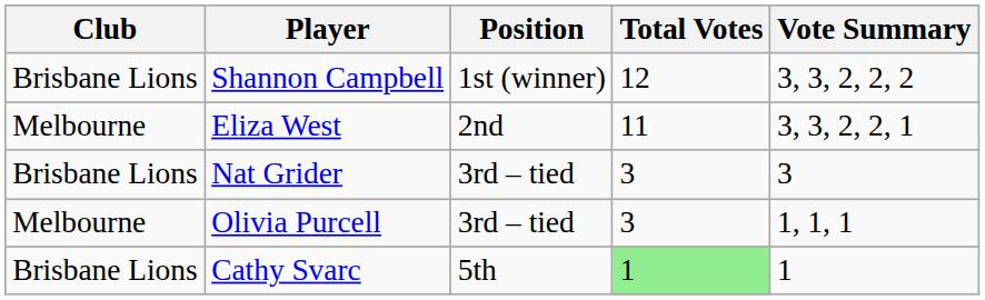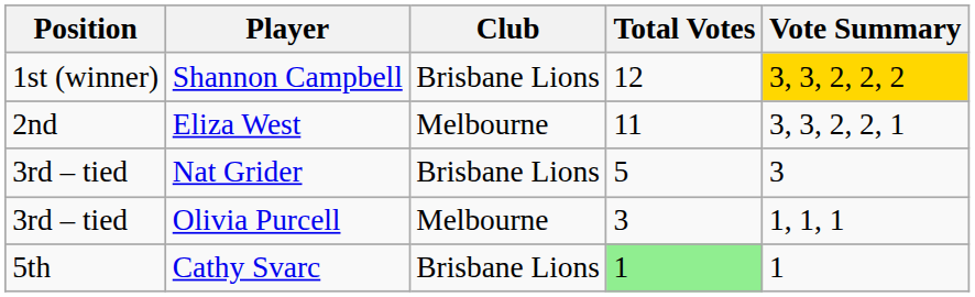columns swapped: Position <-> Club
Shannon Campbell | Vote Summary: no background -> gold background
Nat Grider | Total Votes: 3 -> 5
